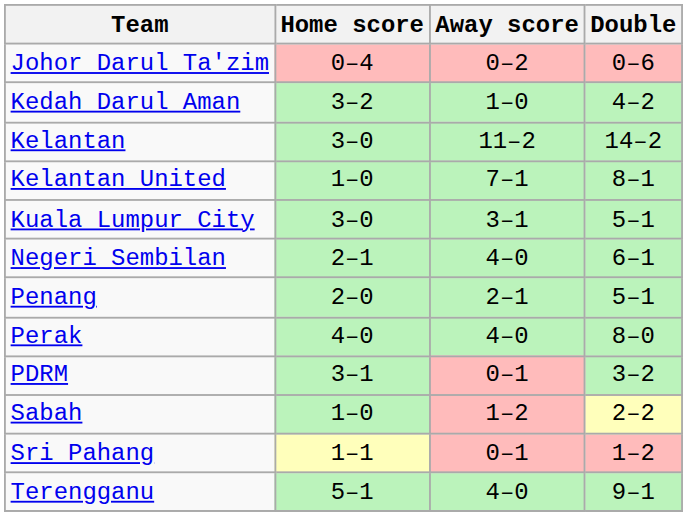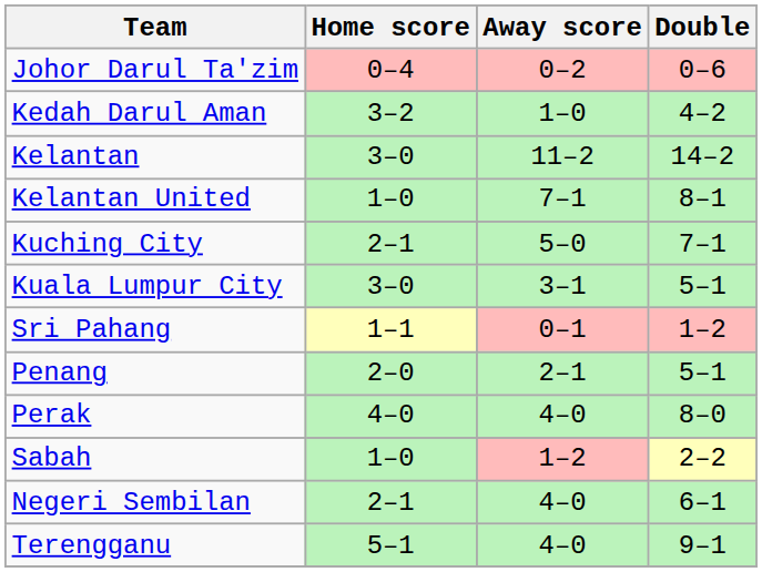+ row: Kuching City | 2–1 | 5–0 | 7–1
rows swapped: Negeri Sembilan <-> Sri Pahang
- row: PDRM | 3–1 | 0–1 | 3–2
